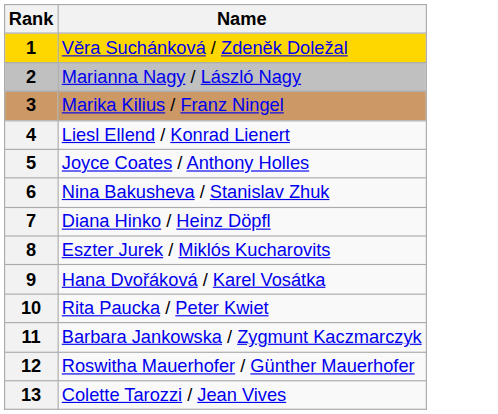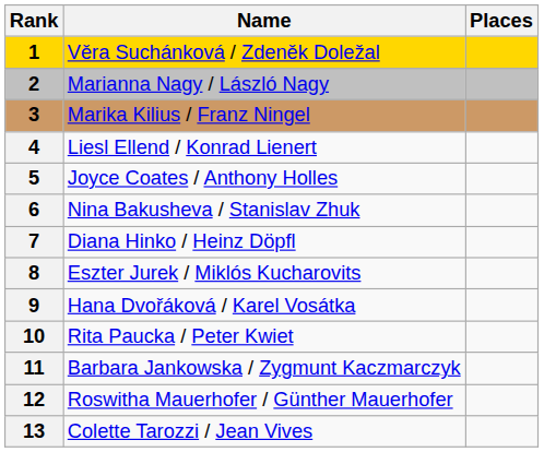+ column: Places
